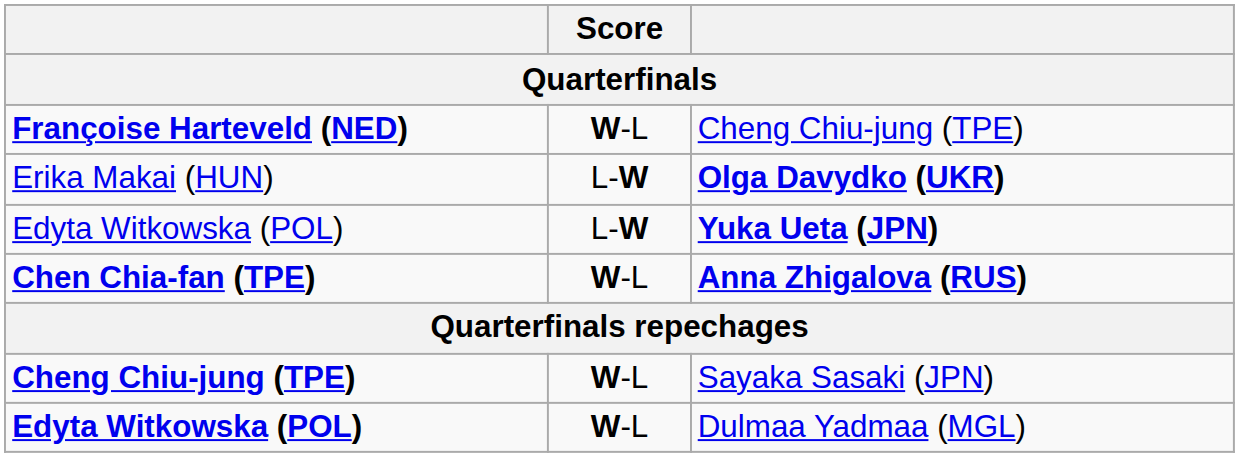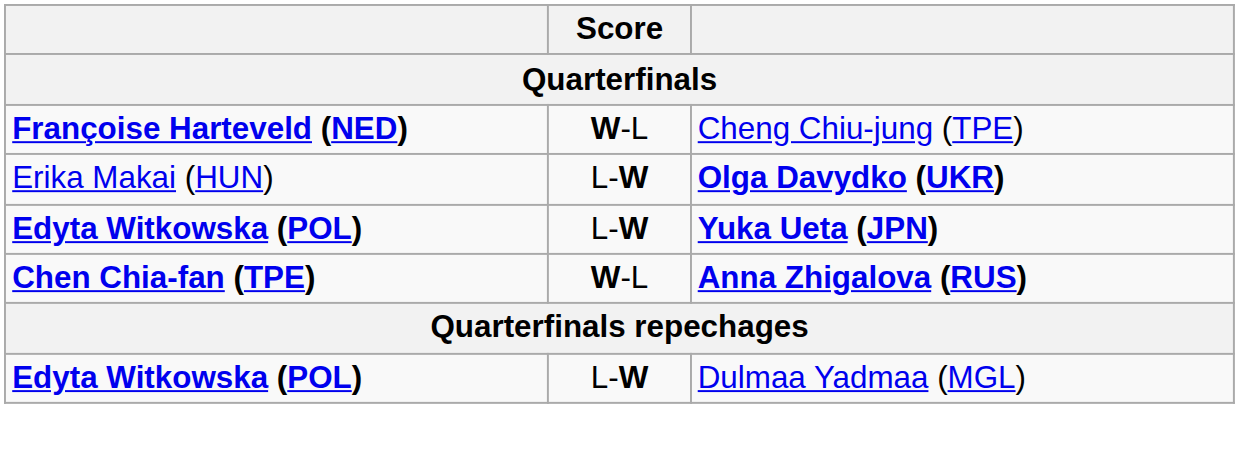Yuka Ueta (JPN) | column 1: normal -> bold
- row: Cheng Chiu-jung (TPE) | W-L | Sayaka Sasaki (JPN)
Dulmaa Yadmaa (MGL) | Score: W-L -> L-W
